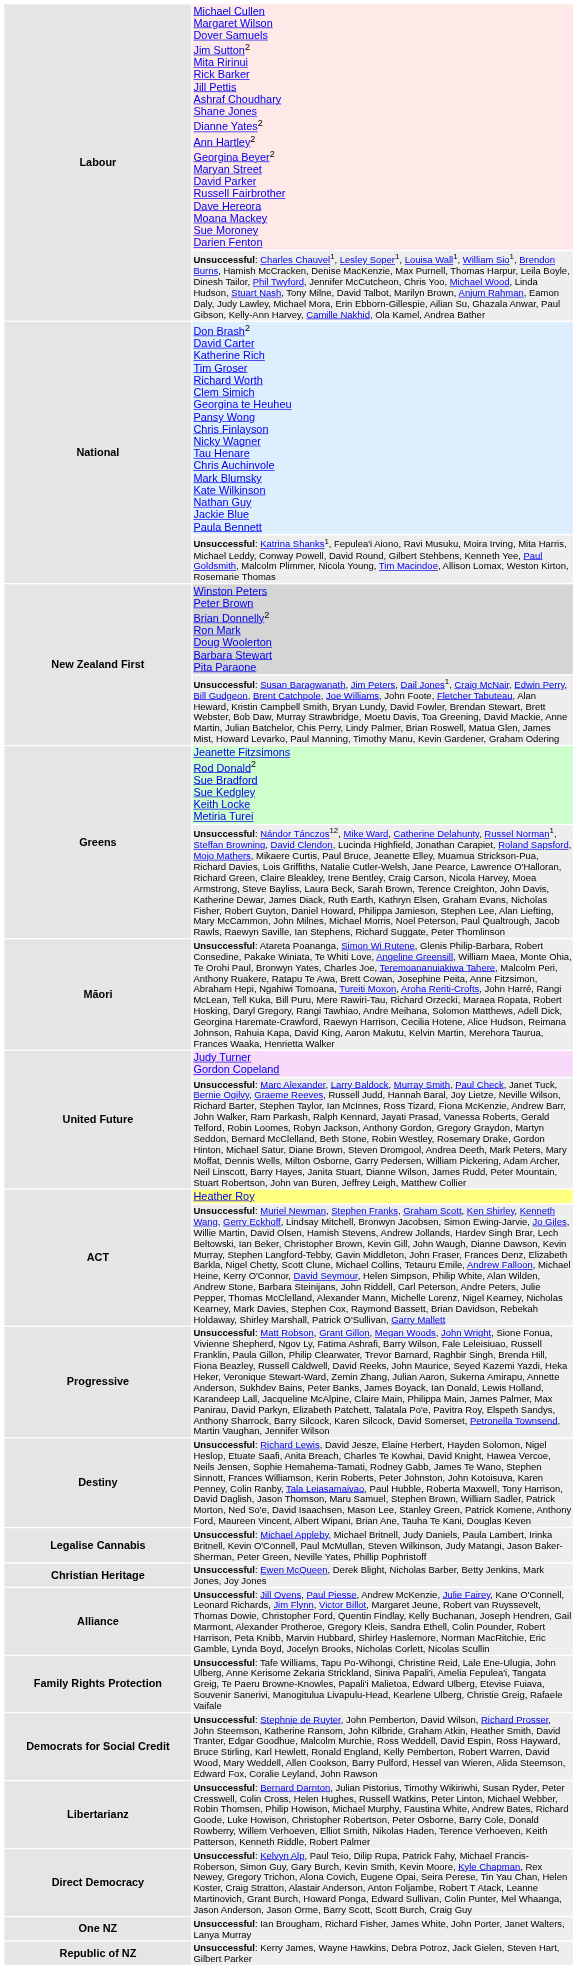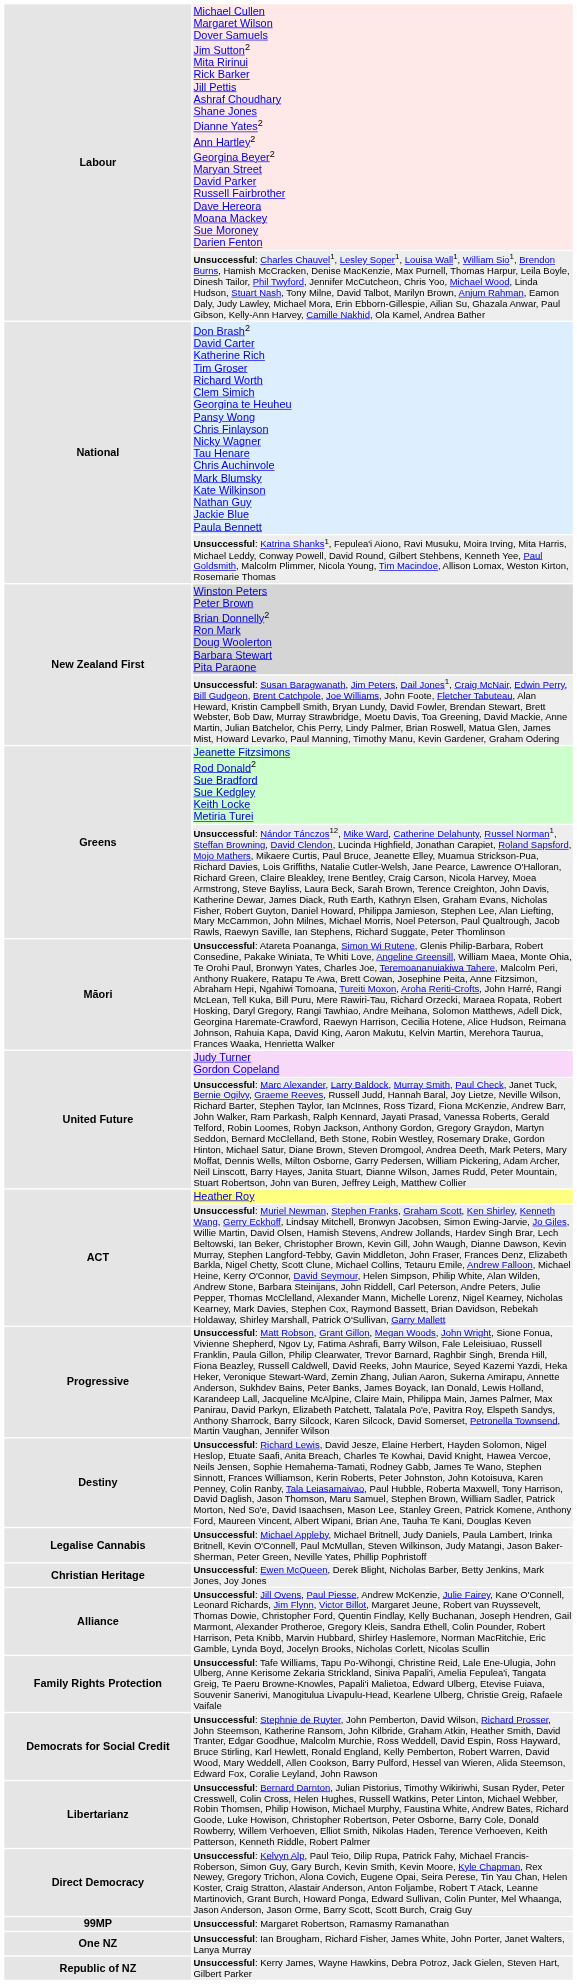+ row: 99MP | Unsuccessful: Margaret Robertson, Ramasmy Ramanathan
